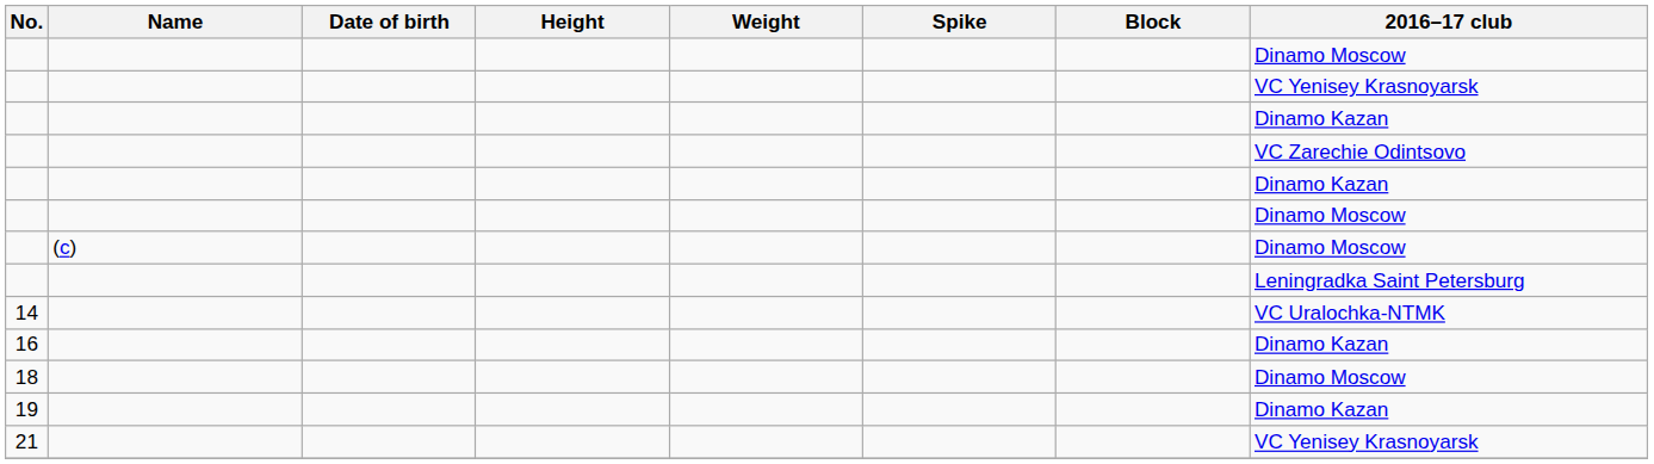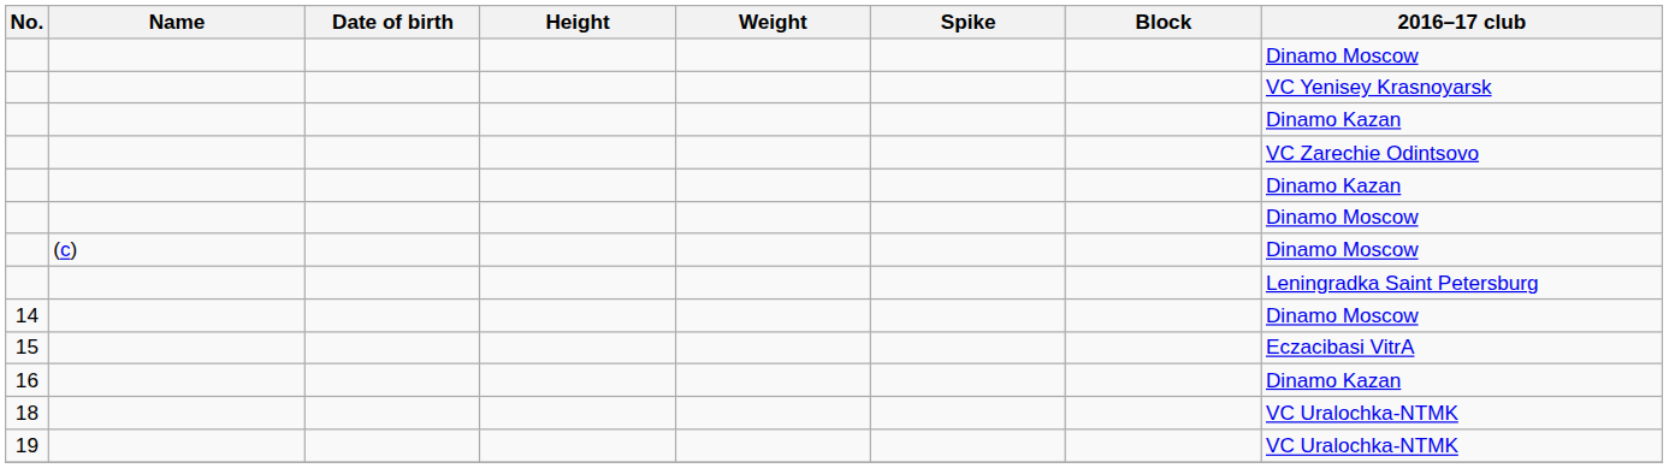14 | 2016–17 club: VC Uralochka-NTMK -> Dinamo Moscow
+ row: 15 | Eczacibasi VitrA
18 | 2016–17 club: Dinamo Moscow -> VC Uralochka-NTMK
19 | 2016–17 club: Dinamo Kazan -> VC Uralochka-NTMK
- row: 21 | VC Yenisey Krasnoyarsk
